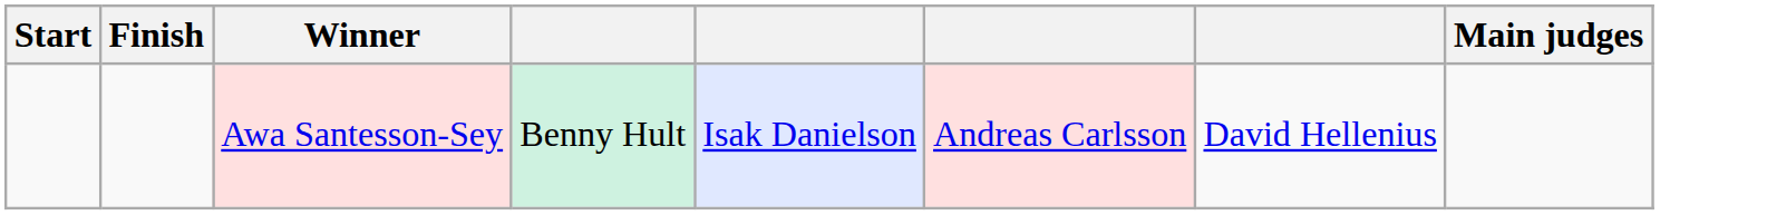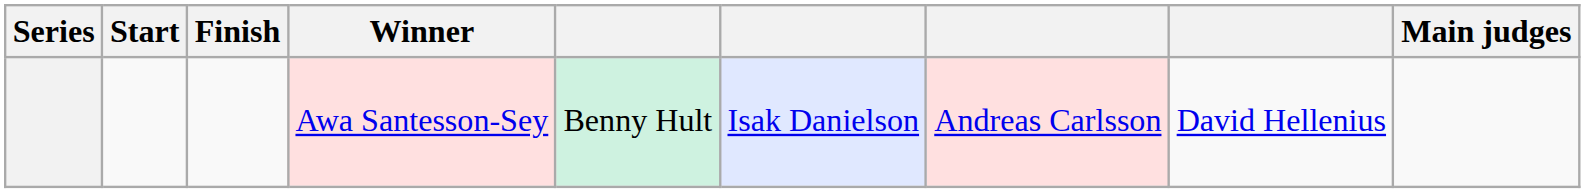+ column: Series
